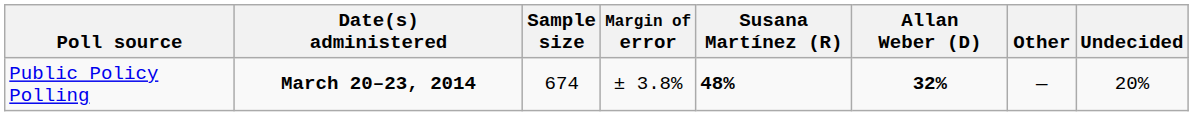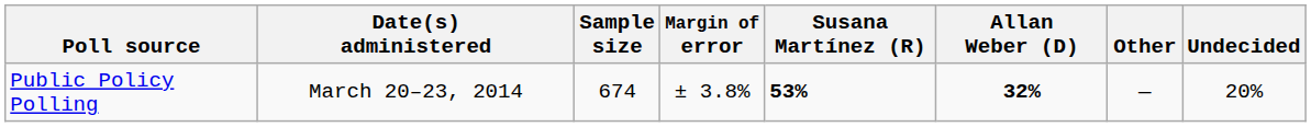Public Policy Polling | Date(s) administered: bold -> normal
Public Policy Polling | Susana Martínez (R): 48% -> 53%
